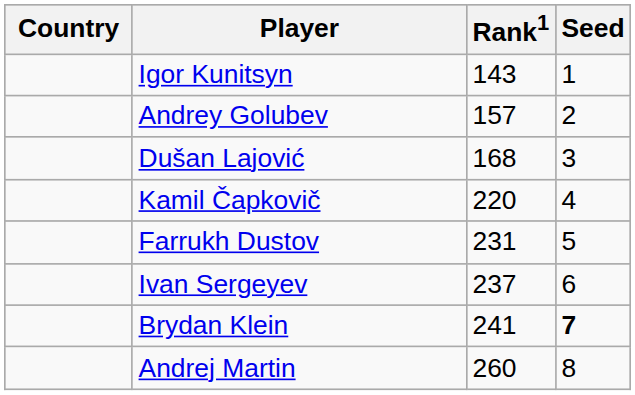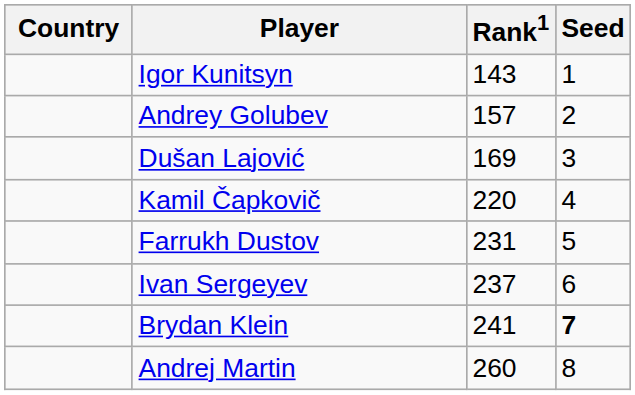Dušan Lajović | Rank1: 168 -> 169
